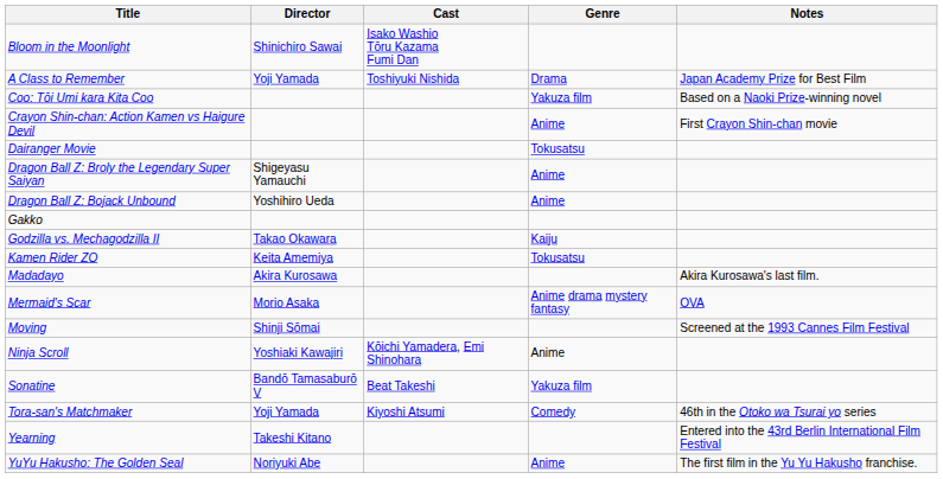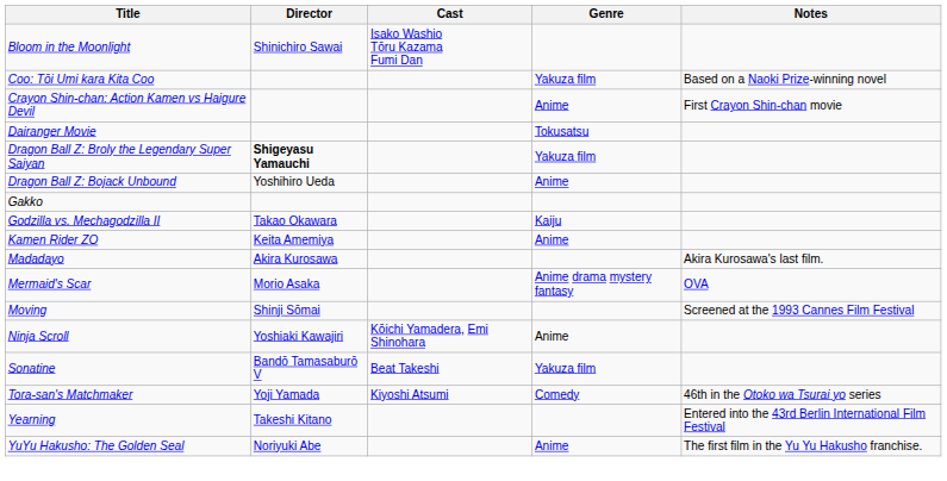- row: A Class to Remember | Yoji Yamada | Toshiyuki Nishida | Drama | Japan Academy Prize for Best Film
Dragon Ball Z: Broly the Legendary Super Saiyan | Director: normal -> bold
Dragon Ball Z: Broly the Legendary Super Saiyan | Genre: Anime -> Yakuza film
Kamen Rider ZO | Genre: Tokusatsu -> Anime
